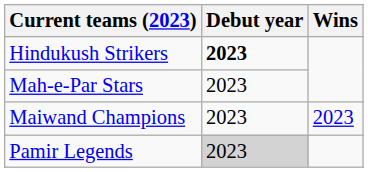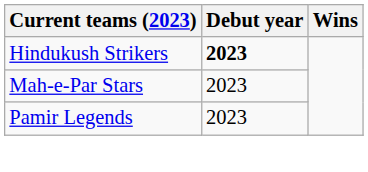- row: Maiwand Champions | 2023 | 2023
Pamir Legends | Debut year: lightgrey background -> no background
